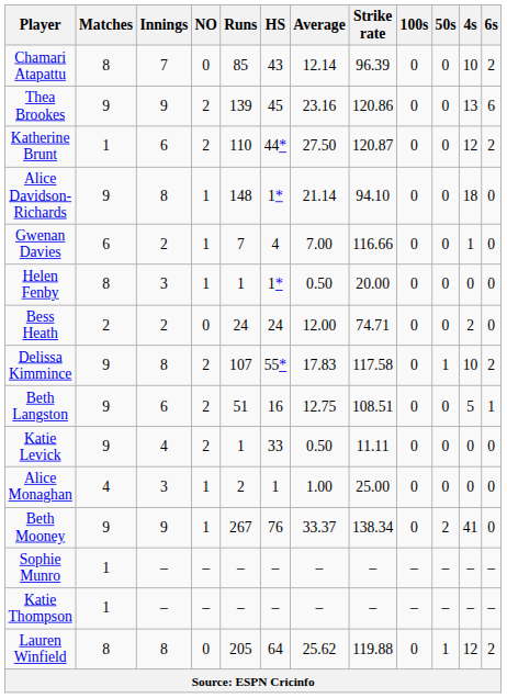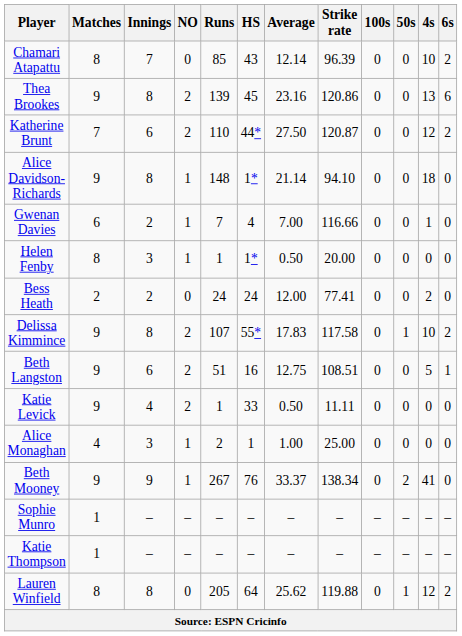Thea Brookes | Innings: 9 -> 8
Katherine Brunt | Matches: 1 -> 7
Bess Heath | Strike rate: 74.71 -> 77.41
